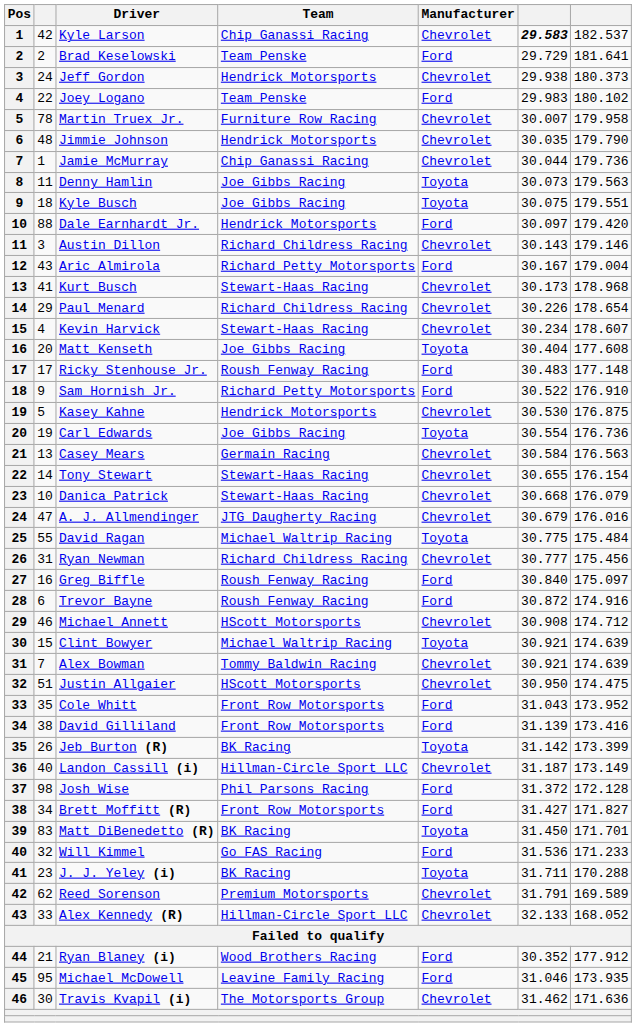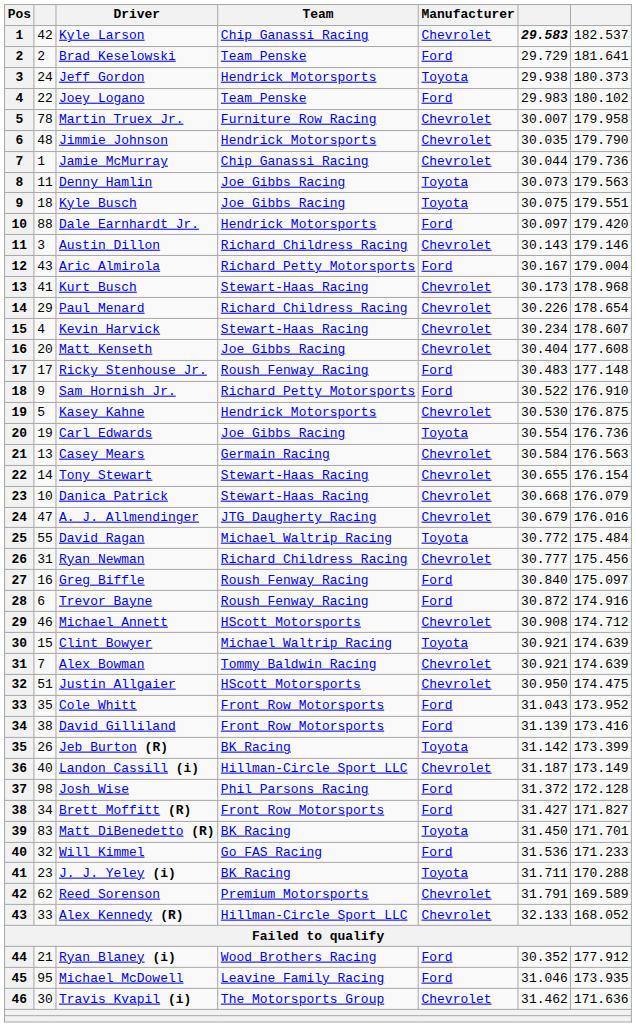Jeff Gordon | Manufacturer: Chevrolet -> Toyota
Matt Kenseth | Manufacturer: Toyota -> Chevrolet
David Ragan | column 6: 30.775 -> 30.772
